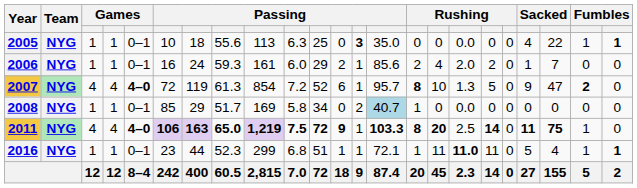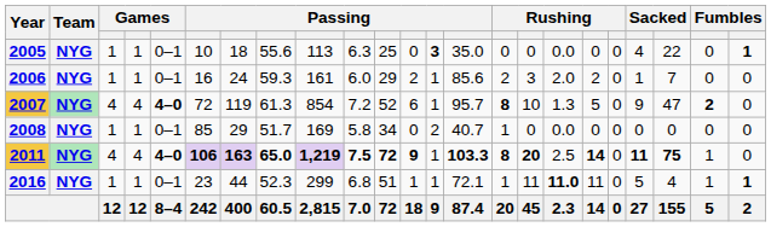2005 | column 22: 1 -> 0
2006 | column 16: 4 -> 3
2008 | column 14: lightblue background -> no background
